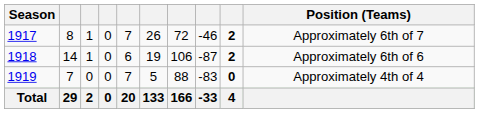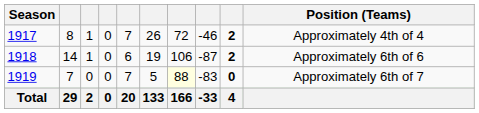1917 | Position (Teams): Approximately 6th of 7 -> Approximately 4th of 4
1919 | column 7: no background -> lightyellow background
1919 | Position (Teams): Approximately 4th of 4 -> Approximately 6th of 7
